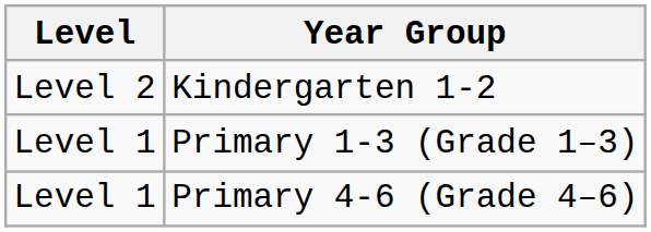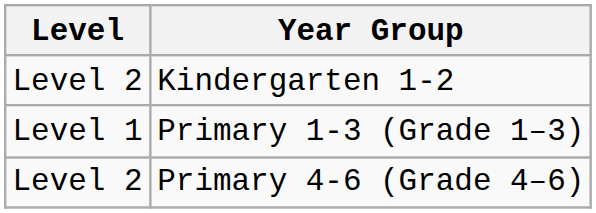Primary 4-6 (Grade 4–6) | Level: Level 1 -> Level 2
